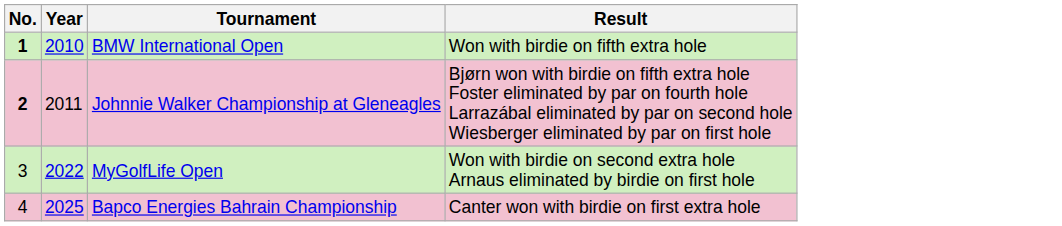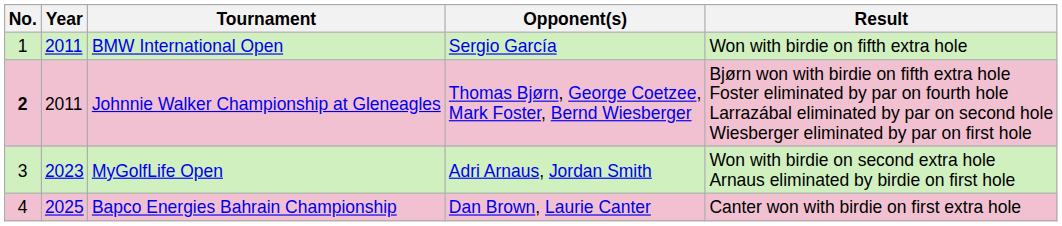+ column: Opponent(s) | Sergio García | Thomas Bjørn, George Coetzee, Mark Foster, Bernd Wiesberger | Adri Arnaus, Jordan Smith | Dan Brown, Laurie Canter
BMW International Open | No.: bold -> normal
BMW International Open | Year: 2010 -> 2011
MyGolfLife Open | Year: 2022 -> 2023
